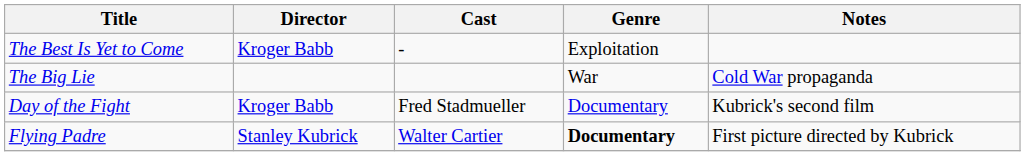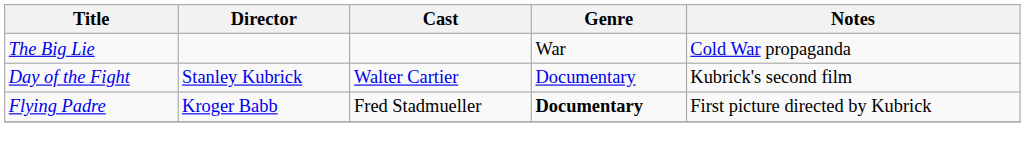- row: The Best Is Yet to Come | Kroger Babb | - | Exploitation
Day of the Fight | Director: Kroger Babb -> Stanley Kubrick
Day of the Fight | Cast: Fred Stadmueller -> Walter Cartier
Flying Padre | Director: Stanley Kubrick -> Kroger Babb
Flying Padre | Cast: Walter Cartier -> Fred Stadmueller
